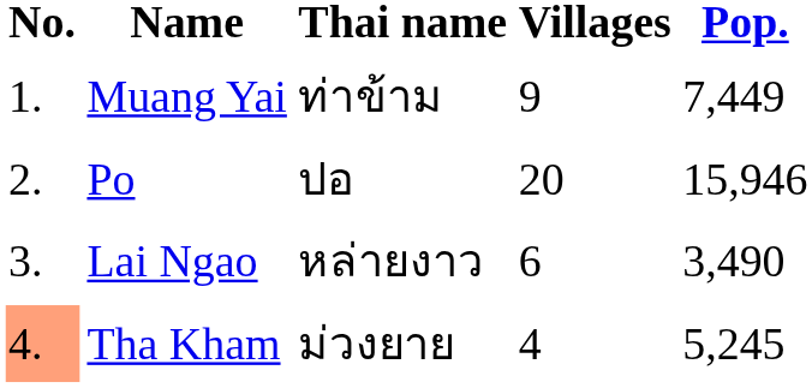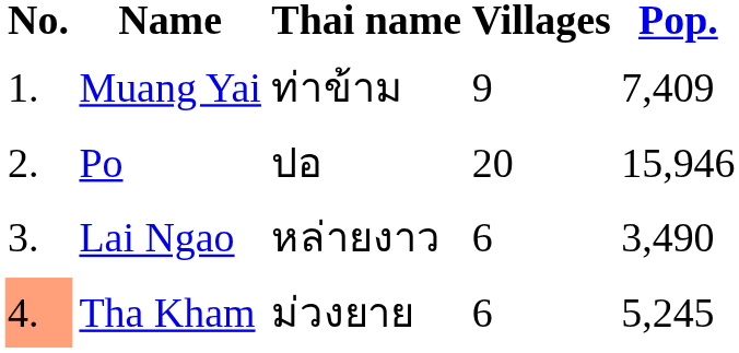Muang Yai | Pop.: 7,449 -> 7,409
Tha Kham | Villages: 4 -> 6
